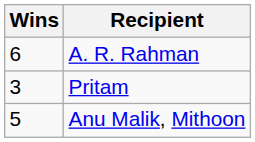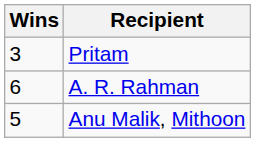rows swapped: A. R. Rahman <-> Pritam
